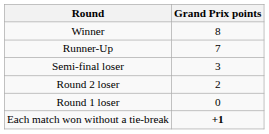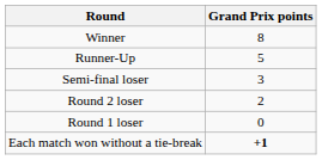Runner-Up | Grand Prix points: 7 -> 5
